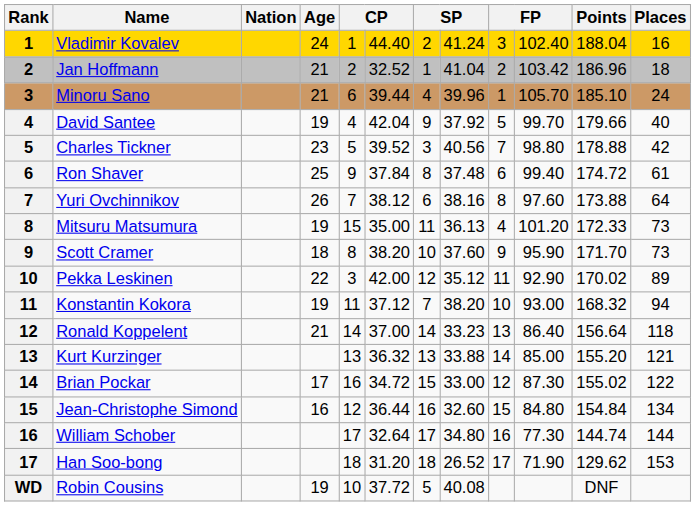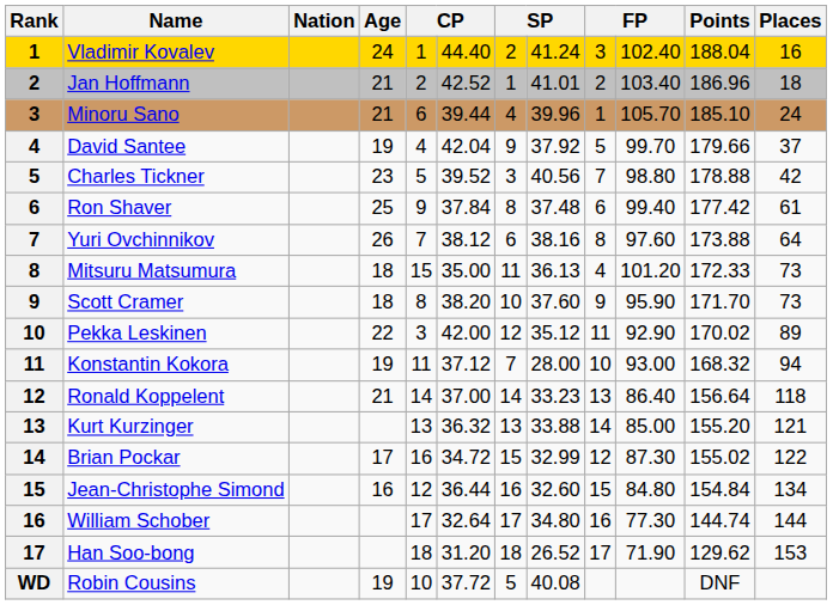Jan Hoffmann | column 6: 32.52 -> 42.52
Jan Hoffmann | column 8: 41.04 -> 41.01
Jan Hoffmann | column 10: 103.42 -> 103.40
David Santee | Places: 40 -> 37
Ron Shaver | Points: 174.72 -> 177.42
Mitsuru Matsumura | Age: 19 -> 18
Konstantin Kokora | column 8: 38.20 -> 28.00
Brian Pockar | column 8: 33.00 -> 32.99
